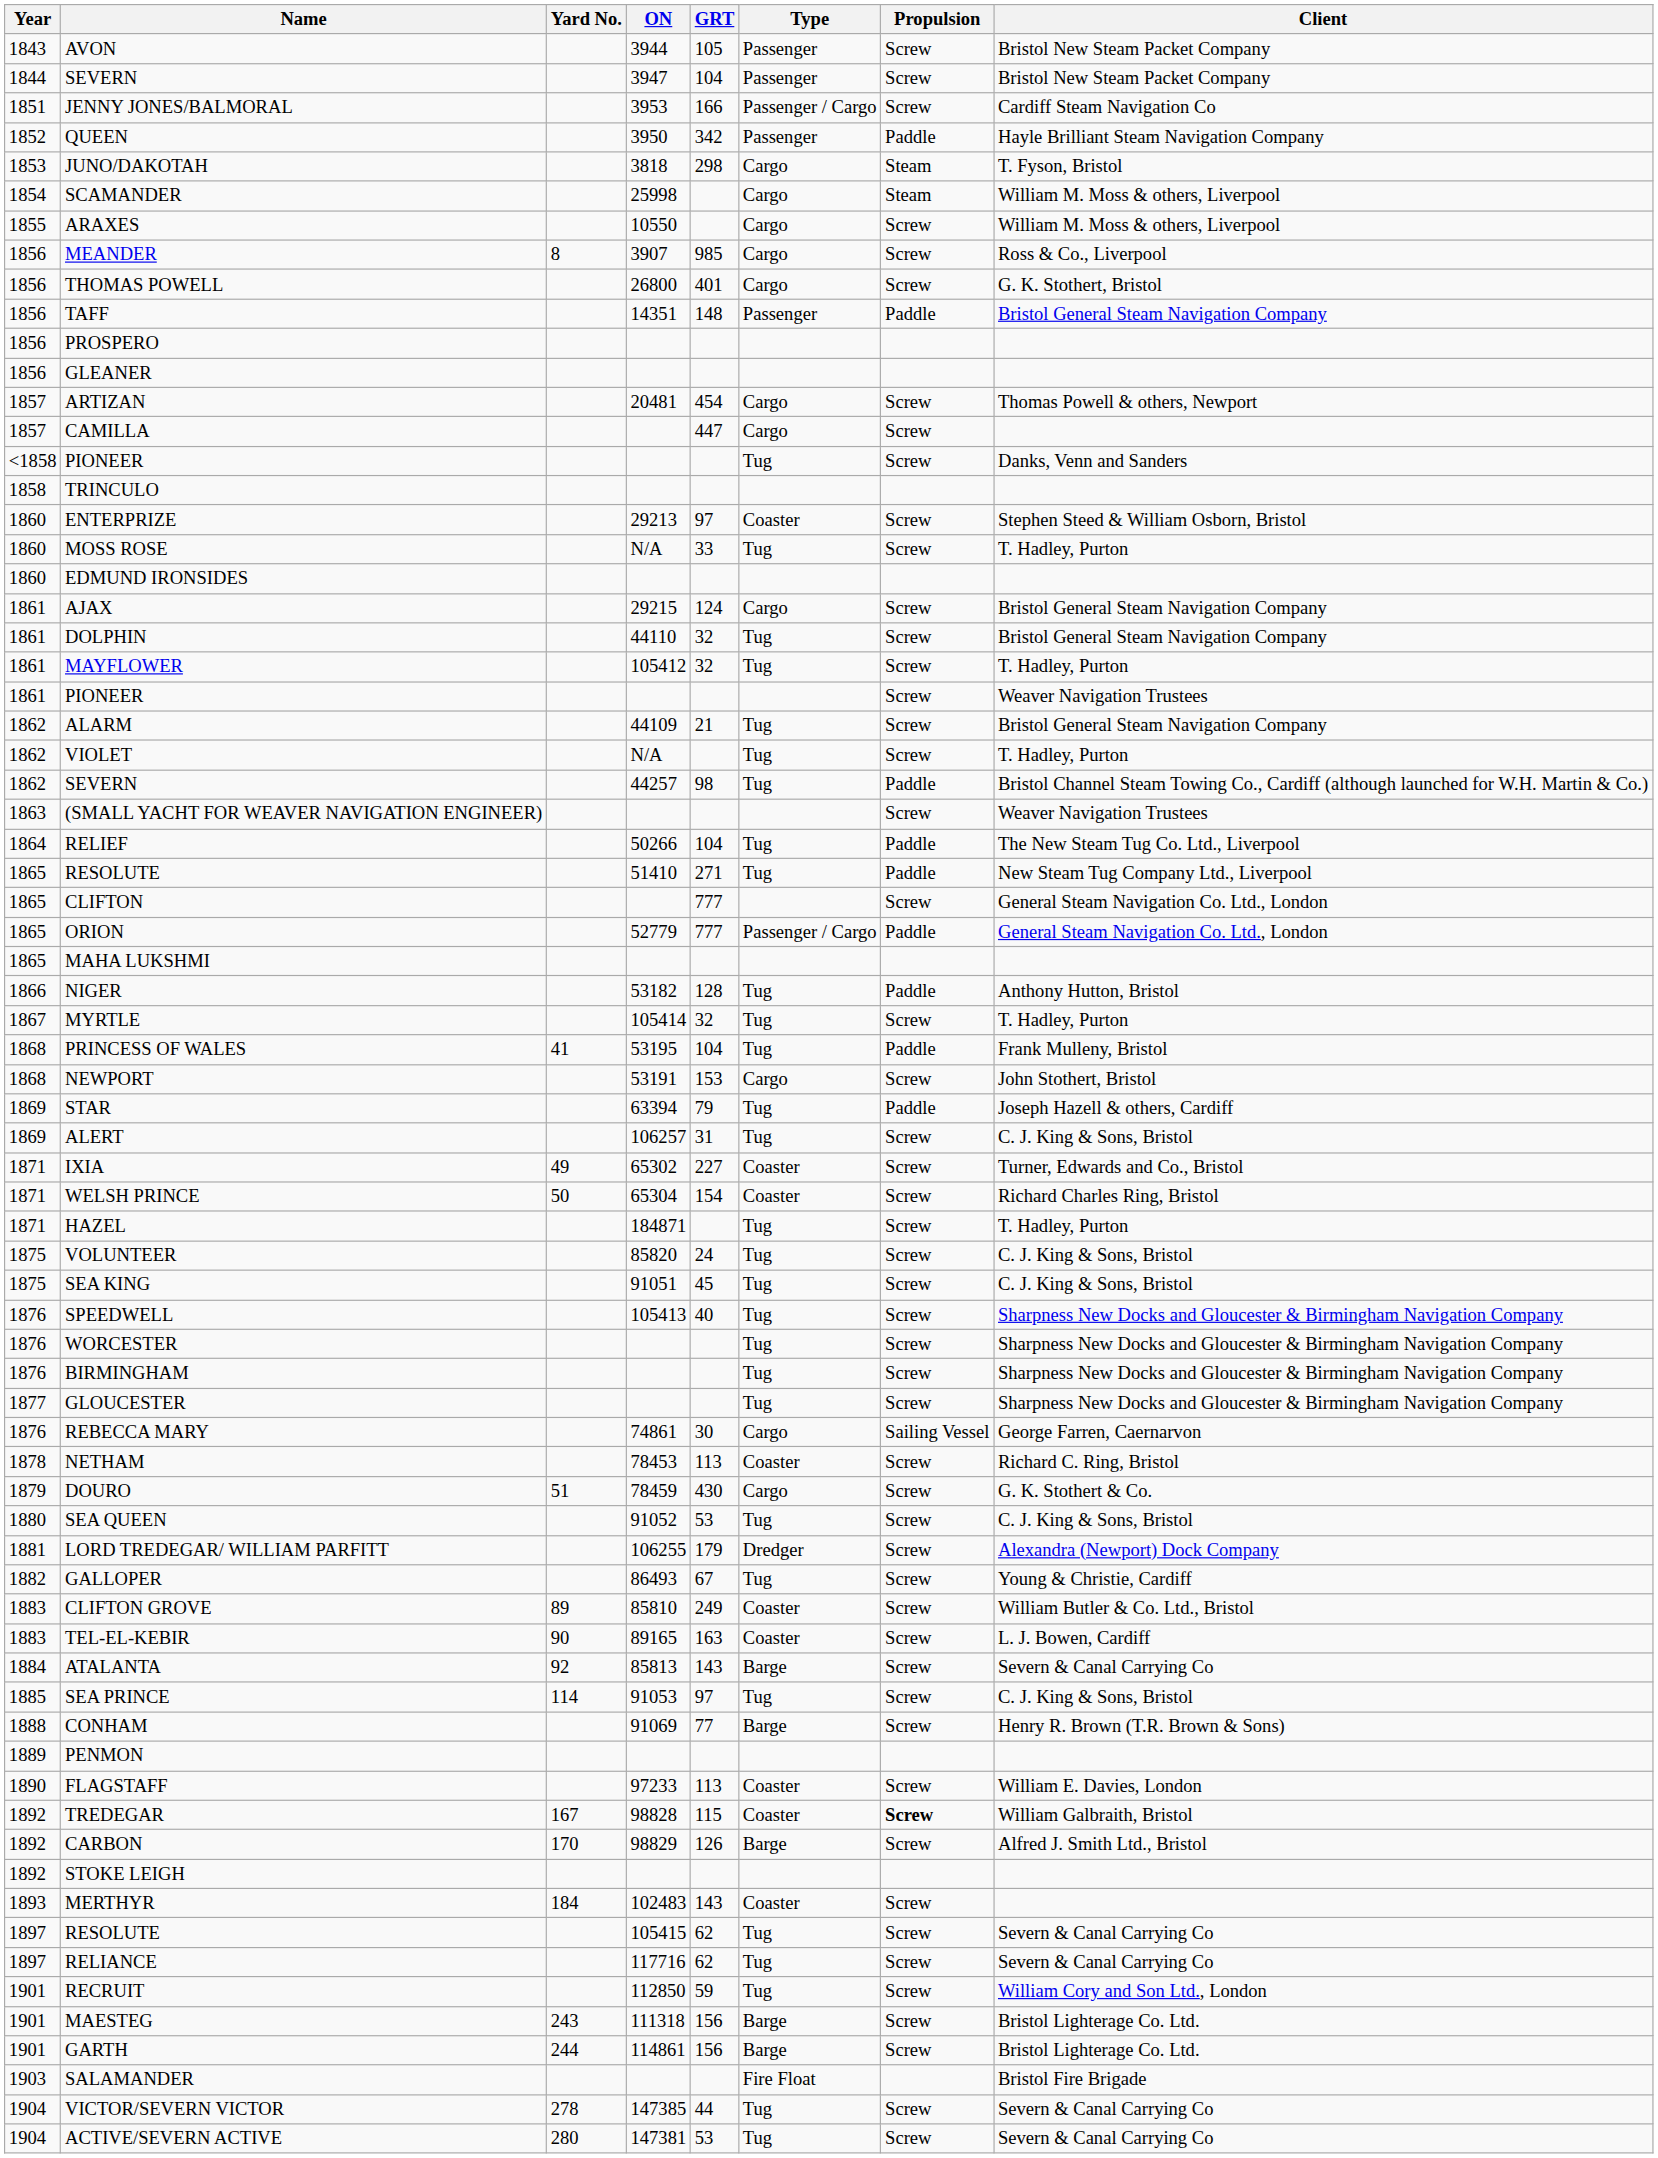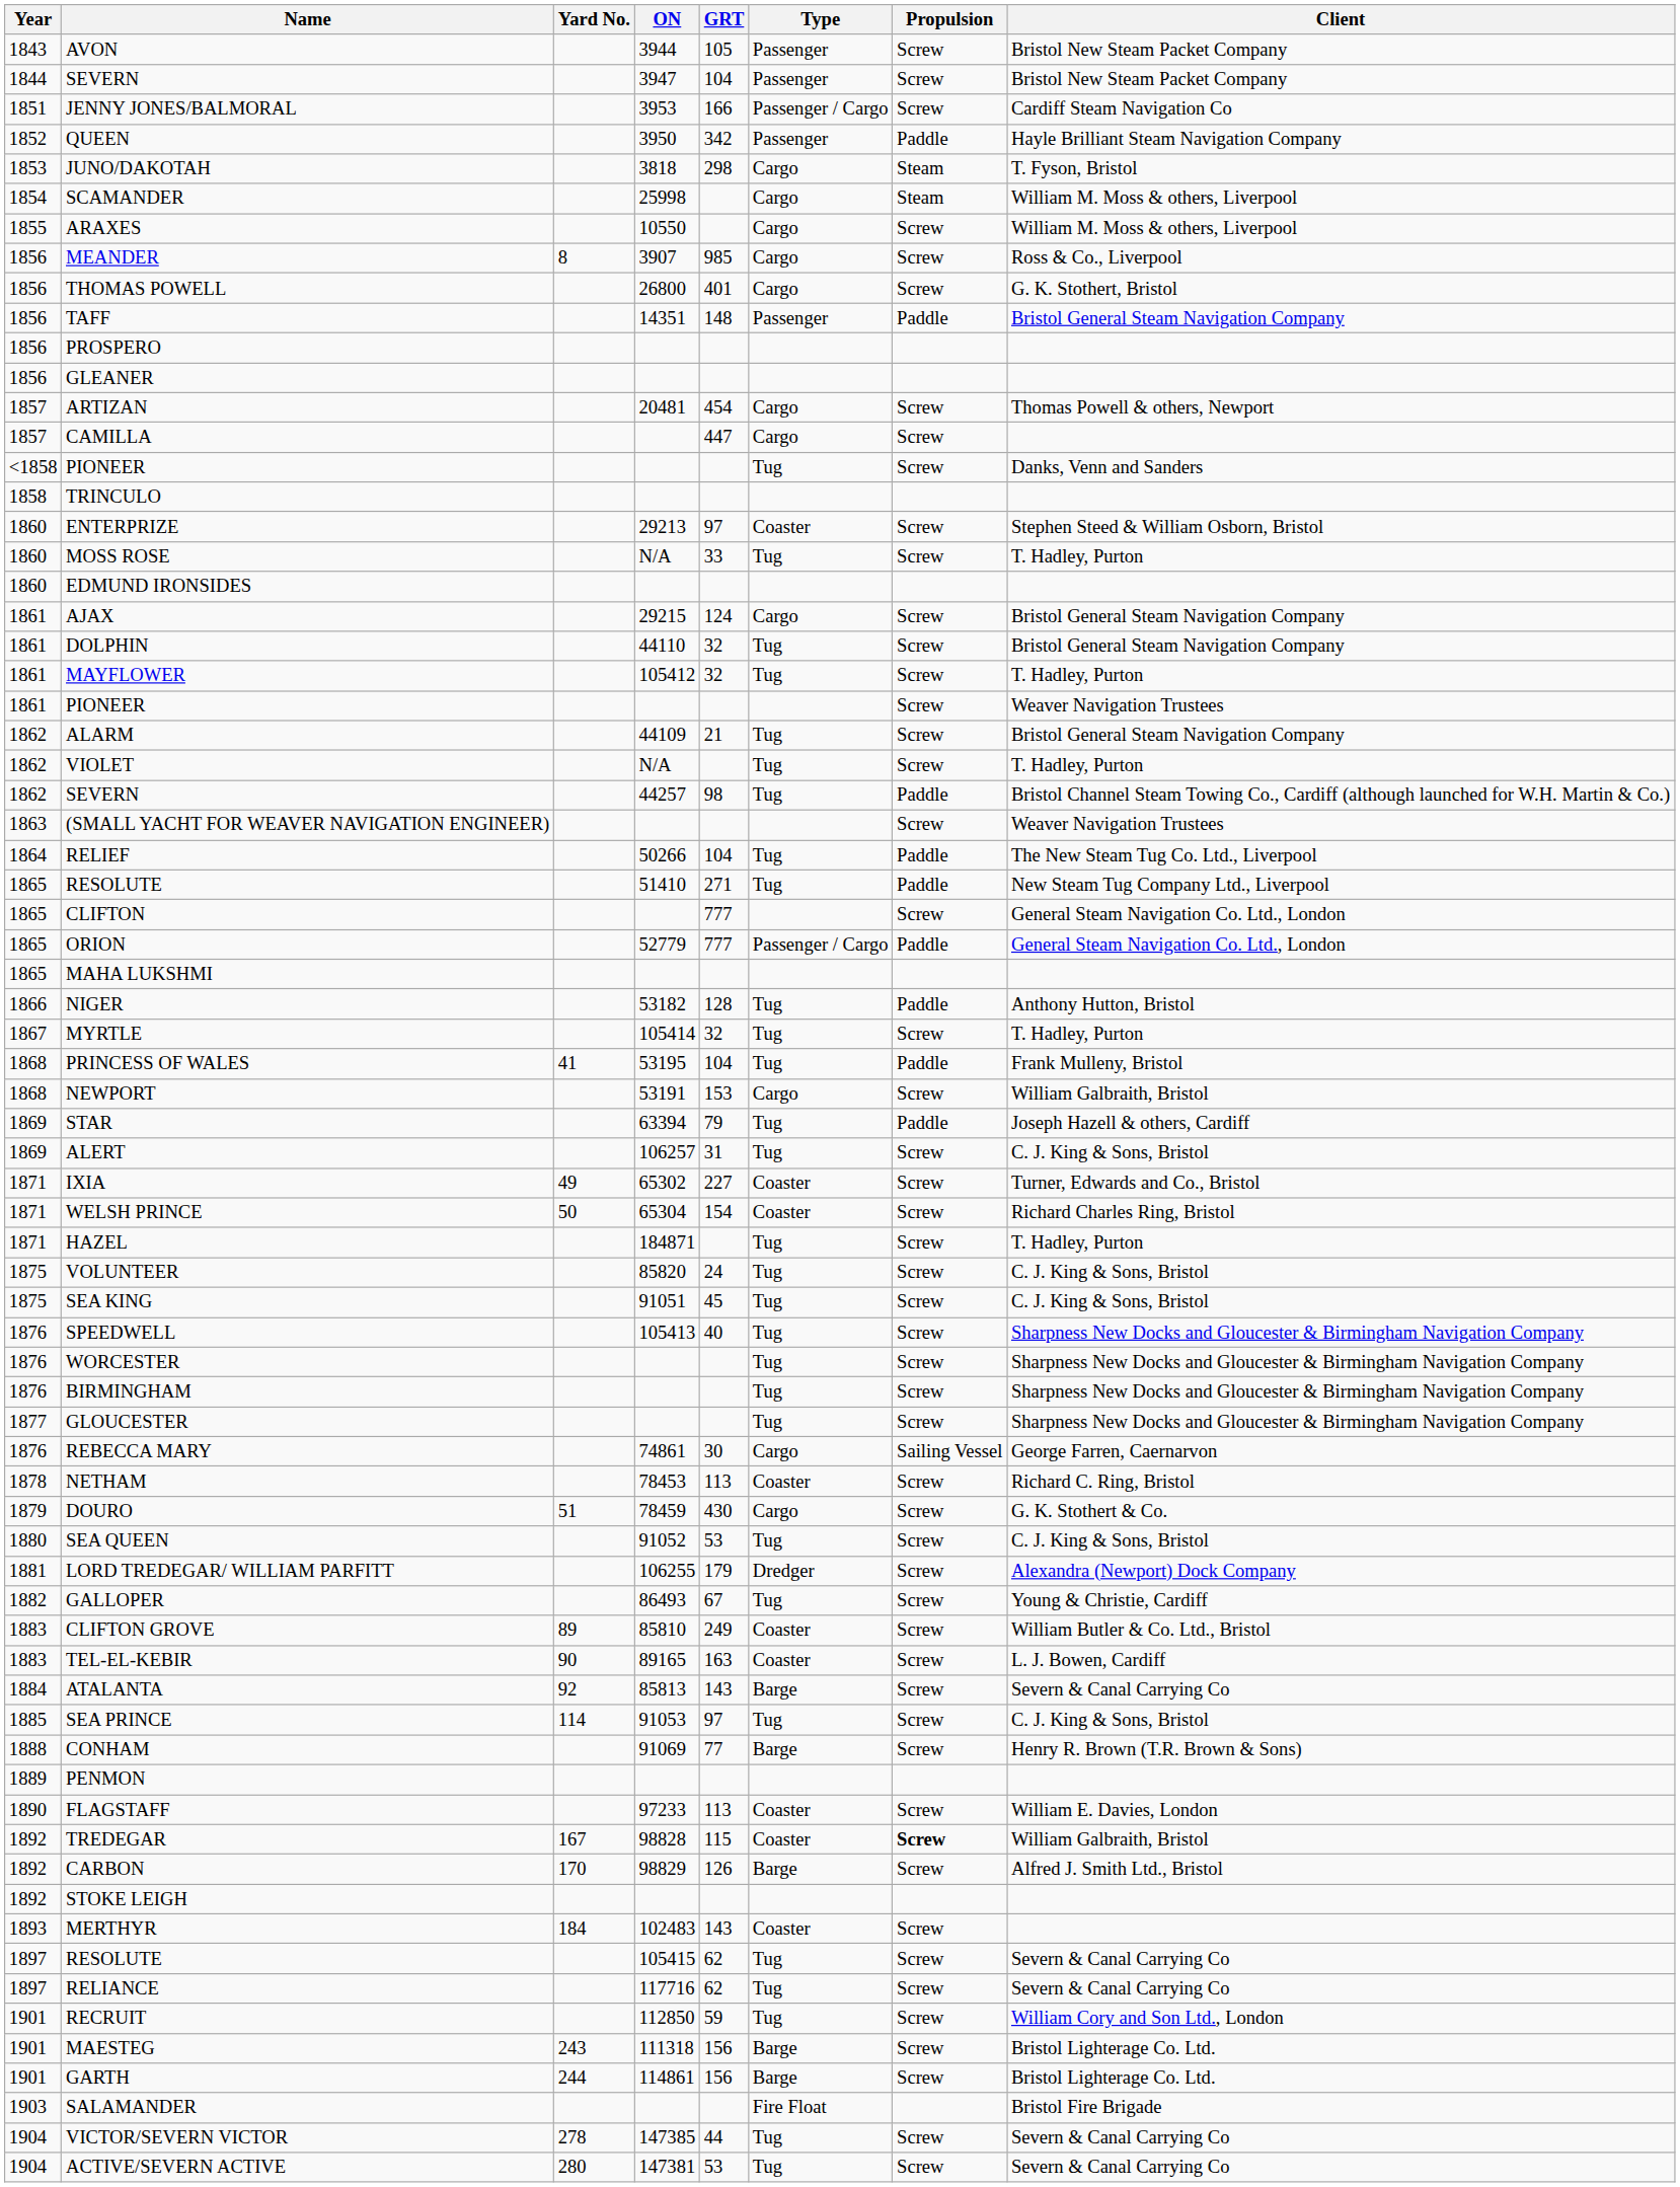NEWPORT | Client: John Stothert, Bristol -> William Galbraith, Bristol
